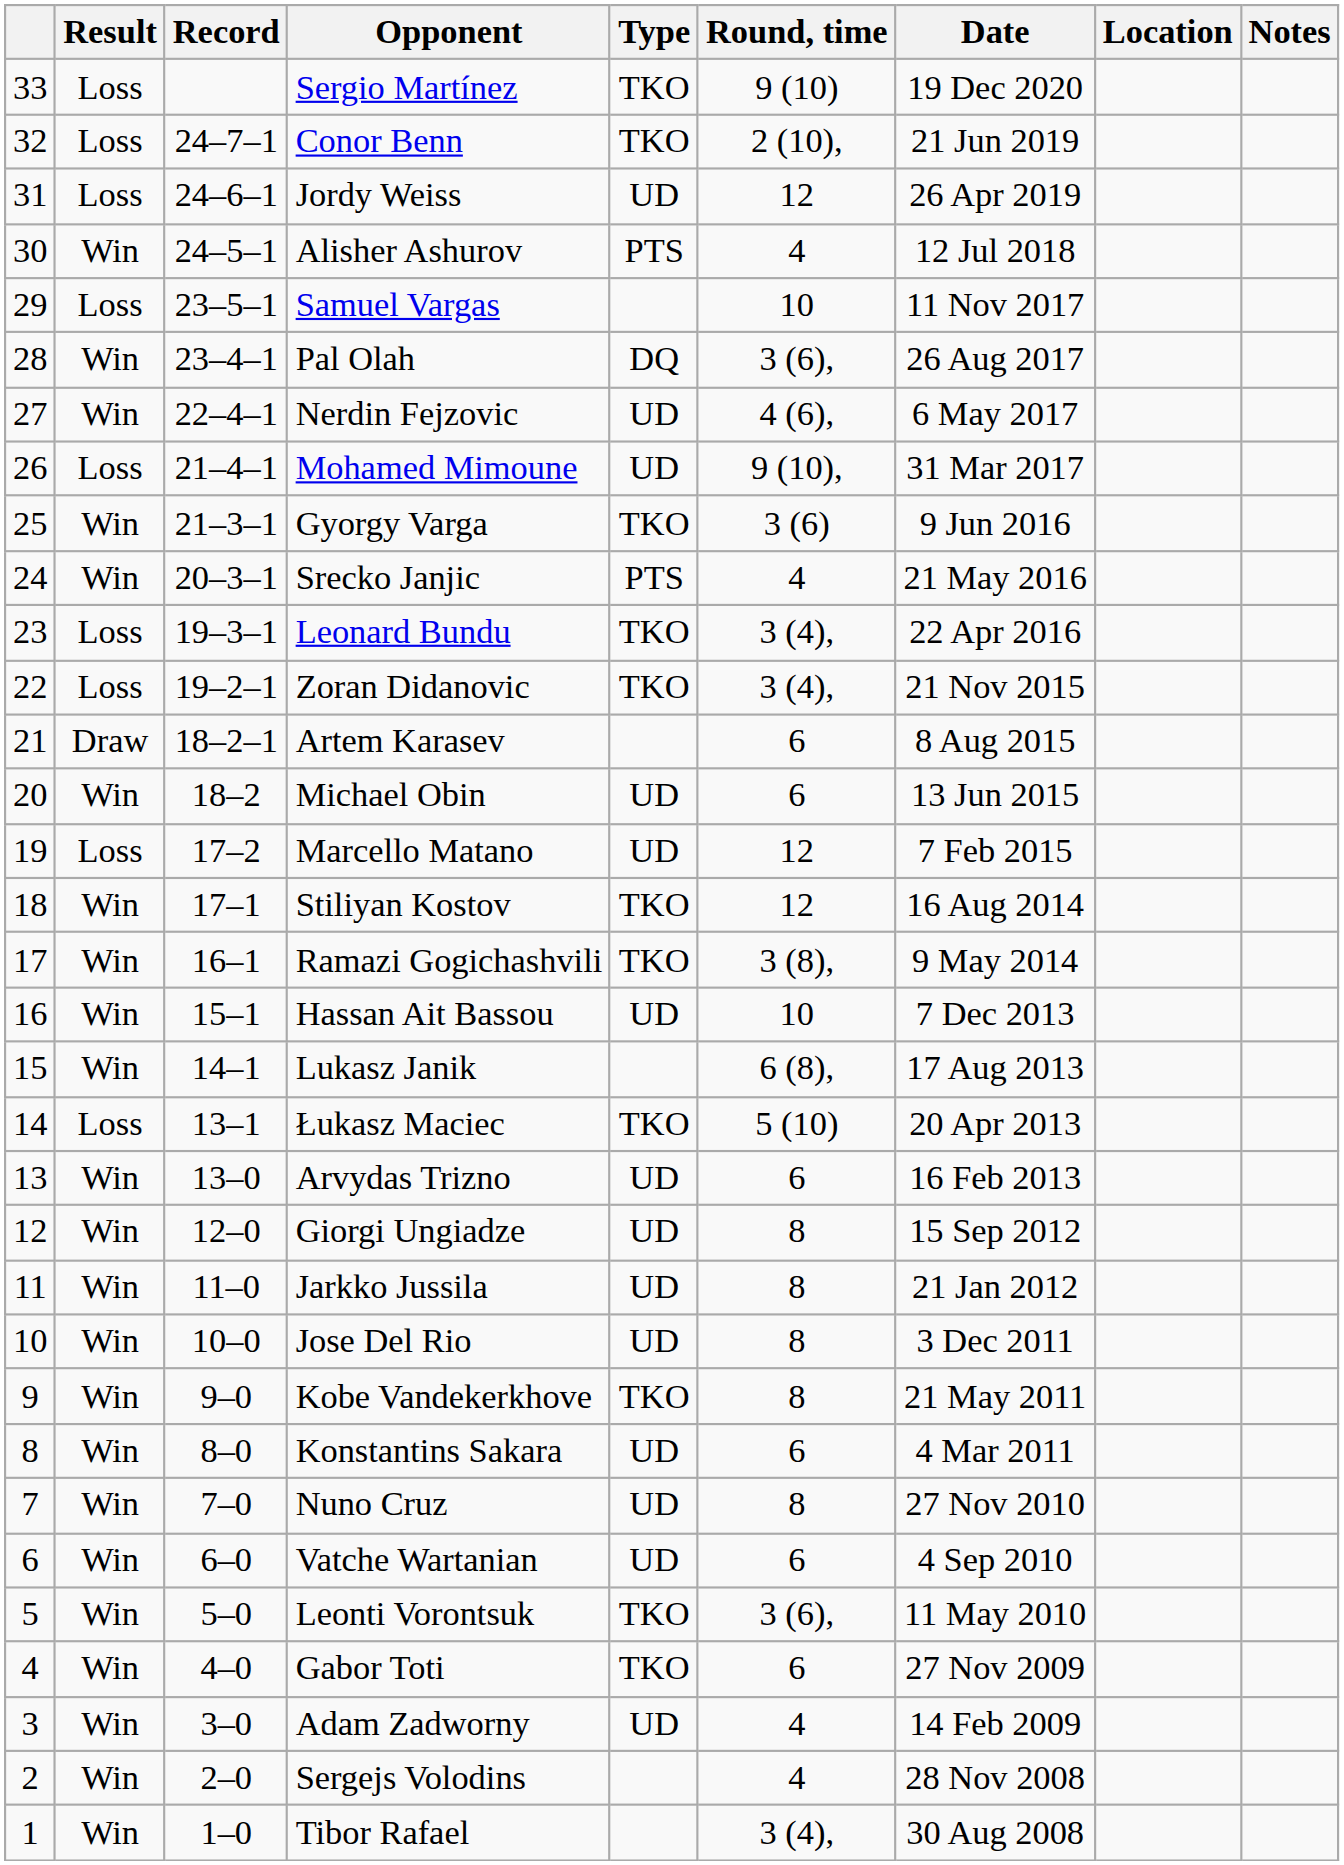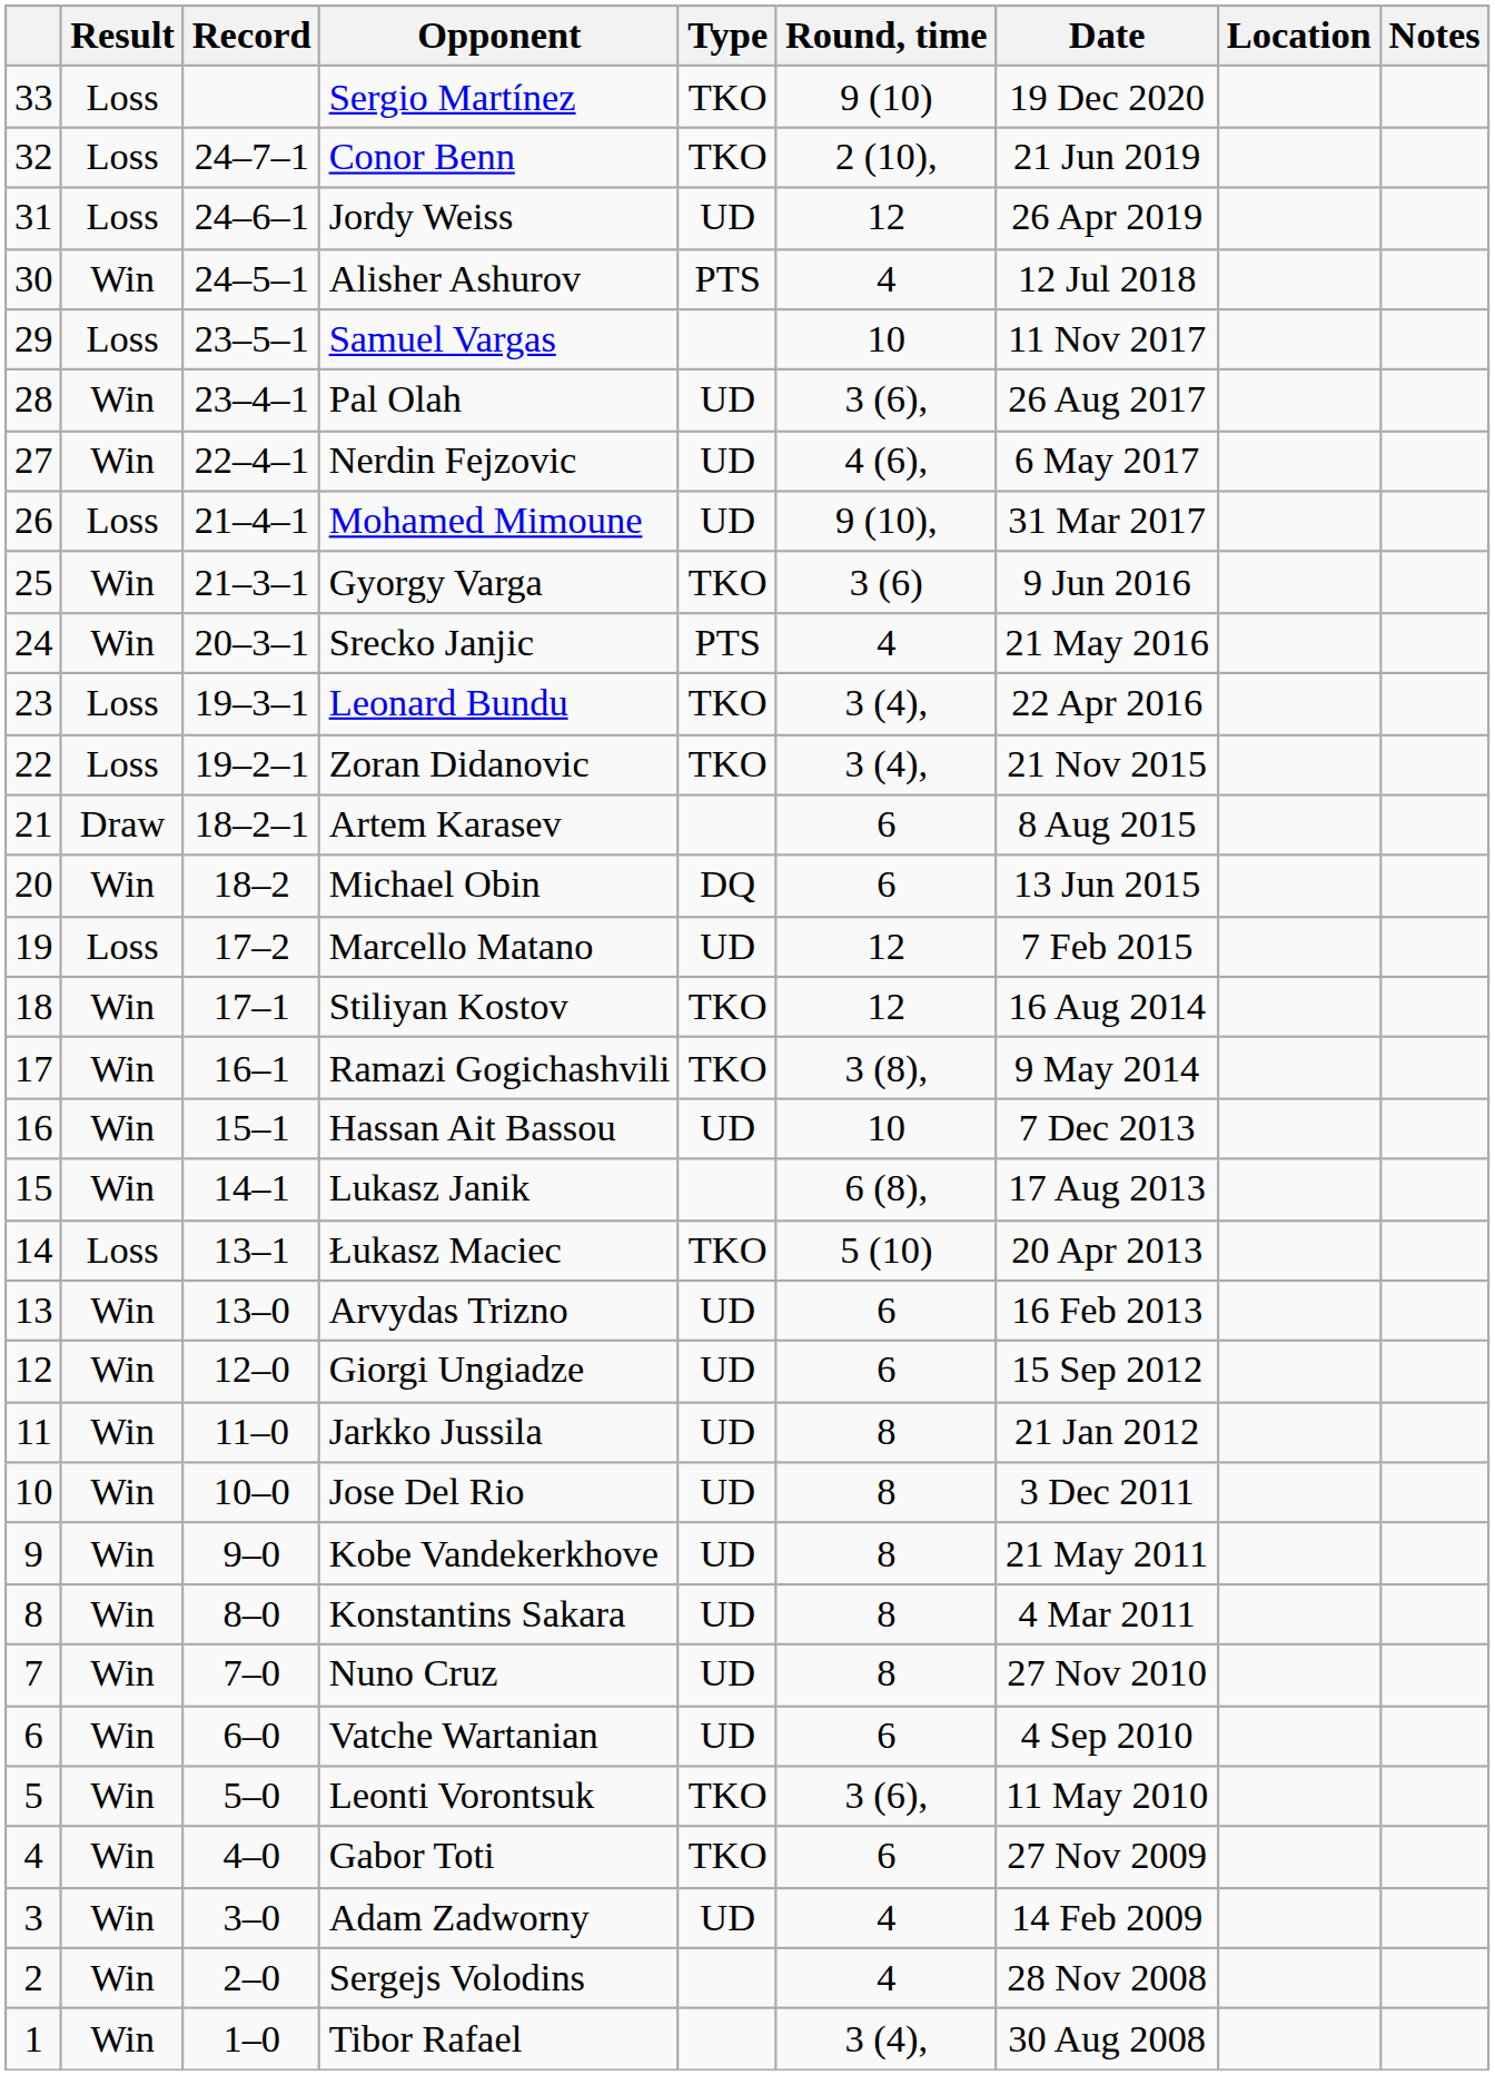Pal Olah | Type: DQ -> UD
Michael Obin | Type: UD -> DQ
Giorgi Ungiadze | Round, time: 8 -> 6
Kobe Vandekerkhove | Type: TKO -> UD
Konstantins Sakara | Round, time: 6 -> 8
